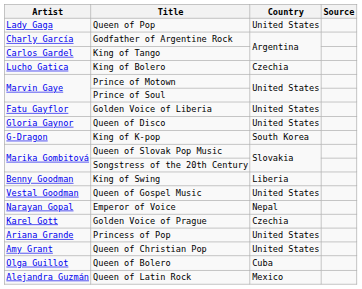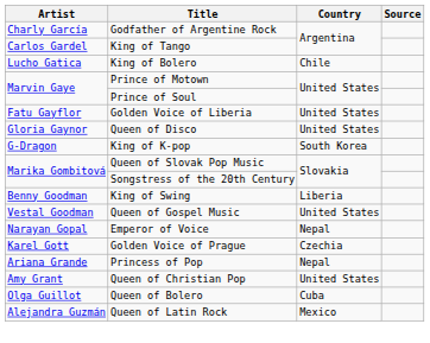- row: Lady Gaga | Queen of Pop | United States
King of Bolero | Country: Czechia -> Chile
Princess of Pop | Country: United States -> Nepal
